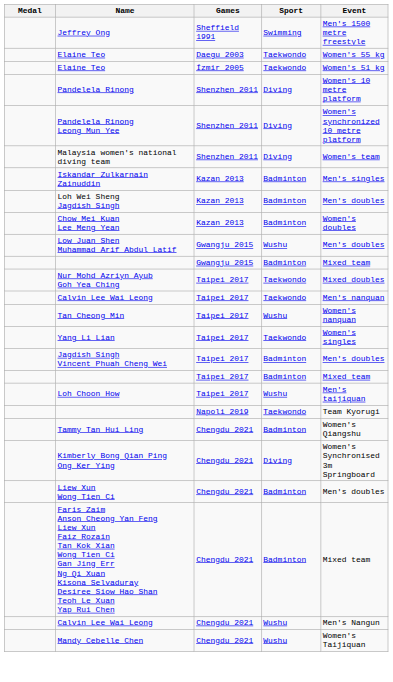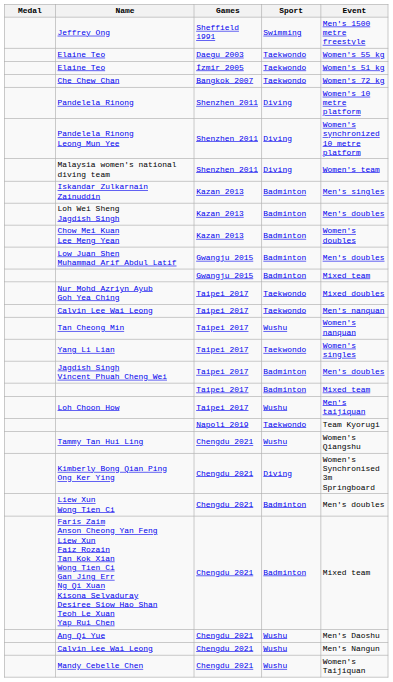+ row: Che Chew Chan | Bangkok 2007 | Taekwondo | Women's 72 kg
Low Juan Shen Muhammad Arif Abdul Latif | Sport: Wushu -> Badminton
Tammy Tan Hui Ling | Sport: Badminton -> Wushu
+ row: Ang Qi Yue | Chengdu 2021 | Wushu | Men's Daoshu
